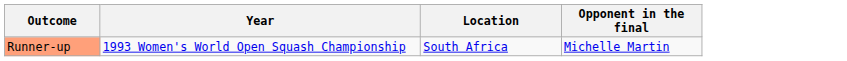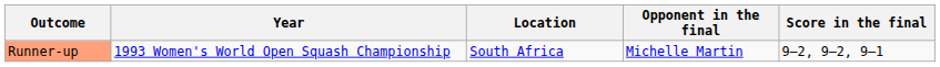+ column: Score in the final | 9–2, 9–2, 9–1
